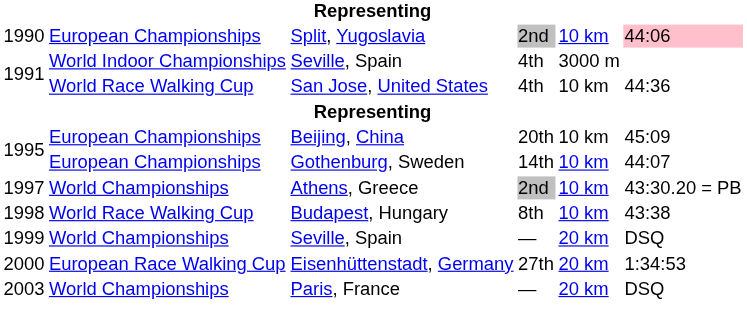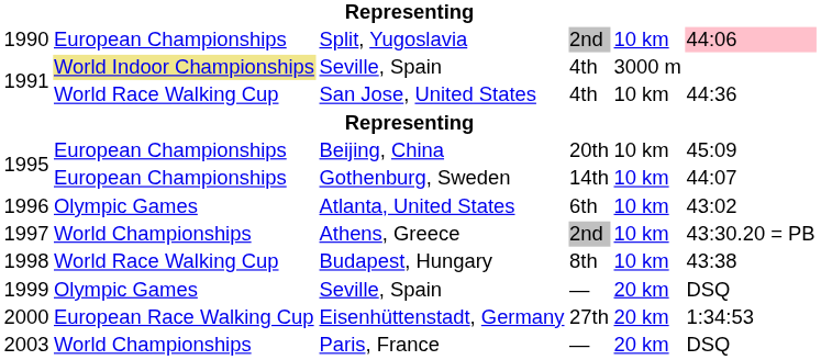1991 / Seville, Spain | column 2: no background -> khaki background
+ row: 1996 | Olympic Games | Atlanta, United States | 6th | 10 km | 43:02
1999 / Seville, Spain | column 2: World Championships -> Olympic Games
